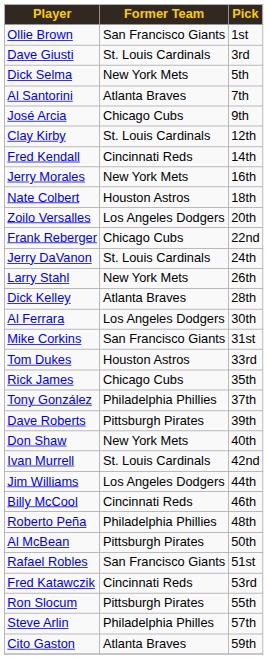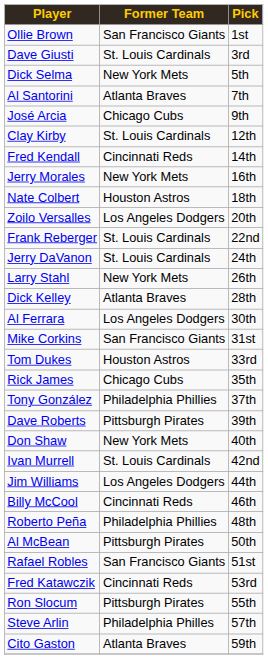Frank Reberger | Former Team: Chicago Cubs -> St. Louis Cardinals
